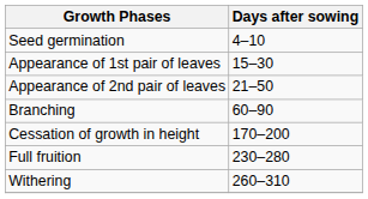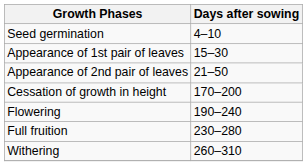- row: Branching | 60–90
+ row: Flowering | 190–240
